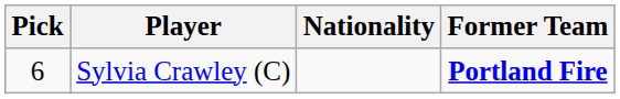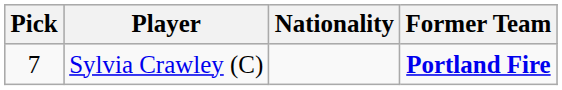Sylvia Crawley (C) | Pick: 6 -> 7
